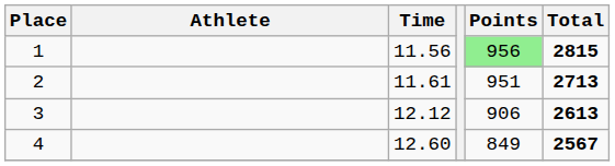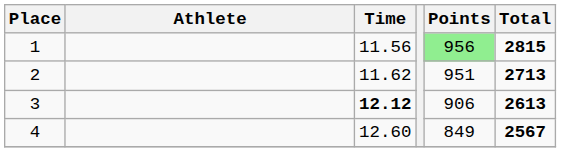2 | Time: 11.61 -> 11.62
3 | Time: normal -> bold
